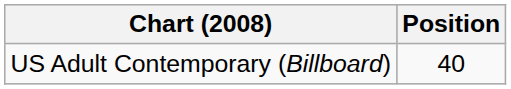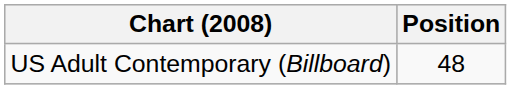US Adult Contemporary (Billboard) | Position: 40 -> 48
